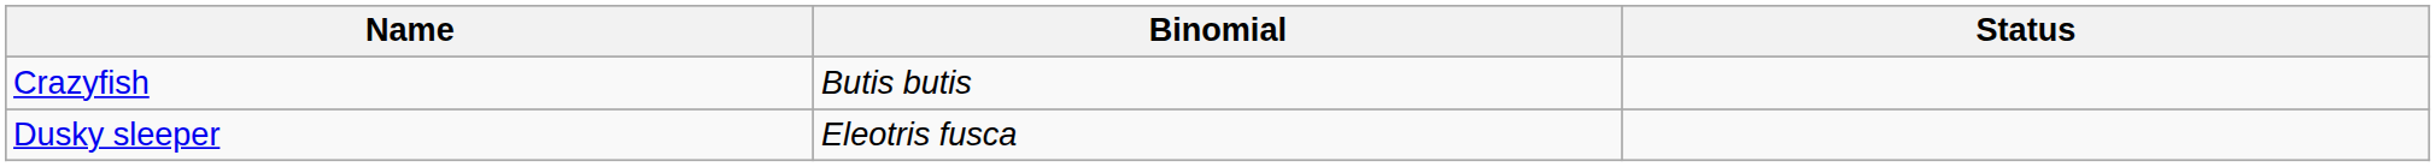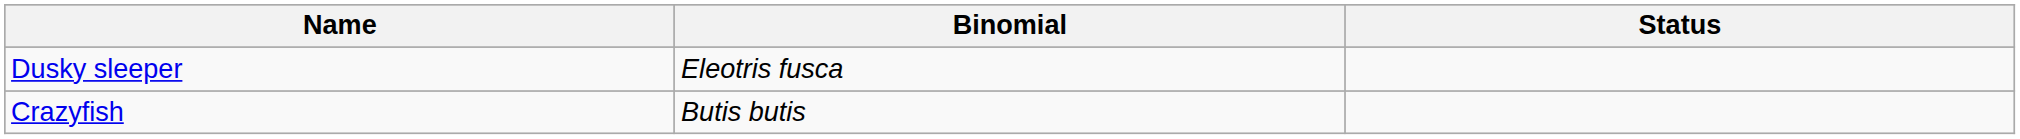rows swapped: Crazyfish <-> Dusky sleeper
